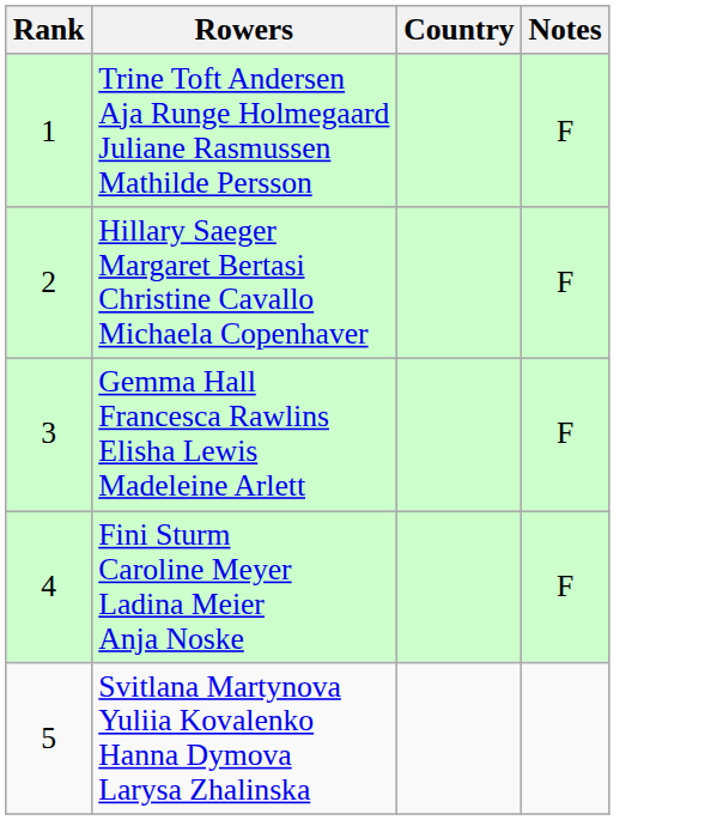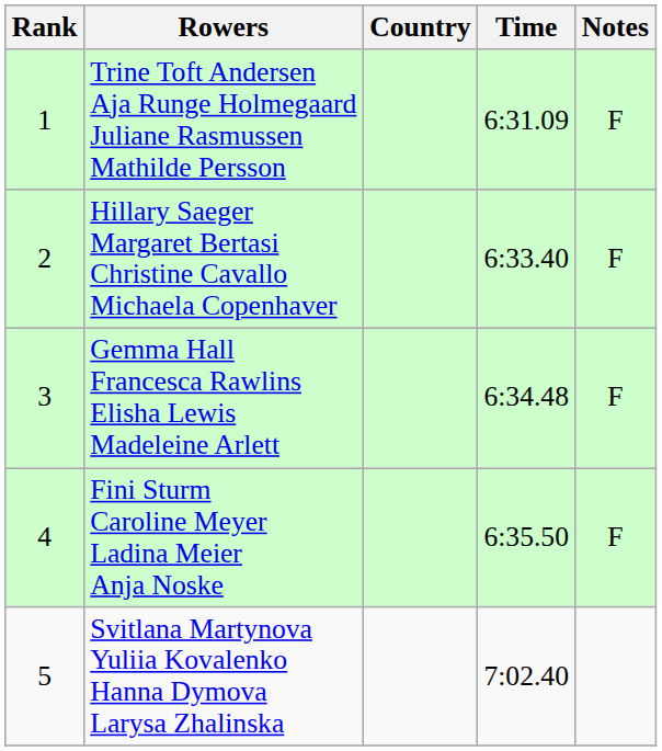+ column: Time | 6:31.09 | 6:33.40 | 6:34.48 | 6:35.50 | 7:02.40
